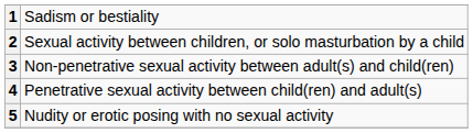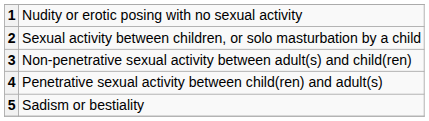1 | column 2: Sadism or bestiality -> Nudity or erotic posing with no sexual activity
5 | column 2: Nudity or erotic posing with no sexual activity -> Sadism or bestiality
